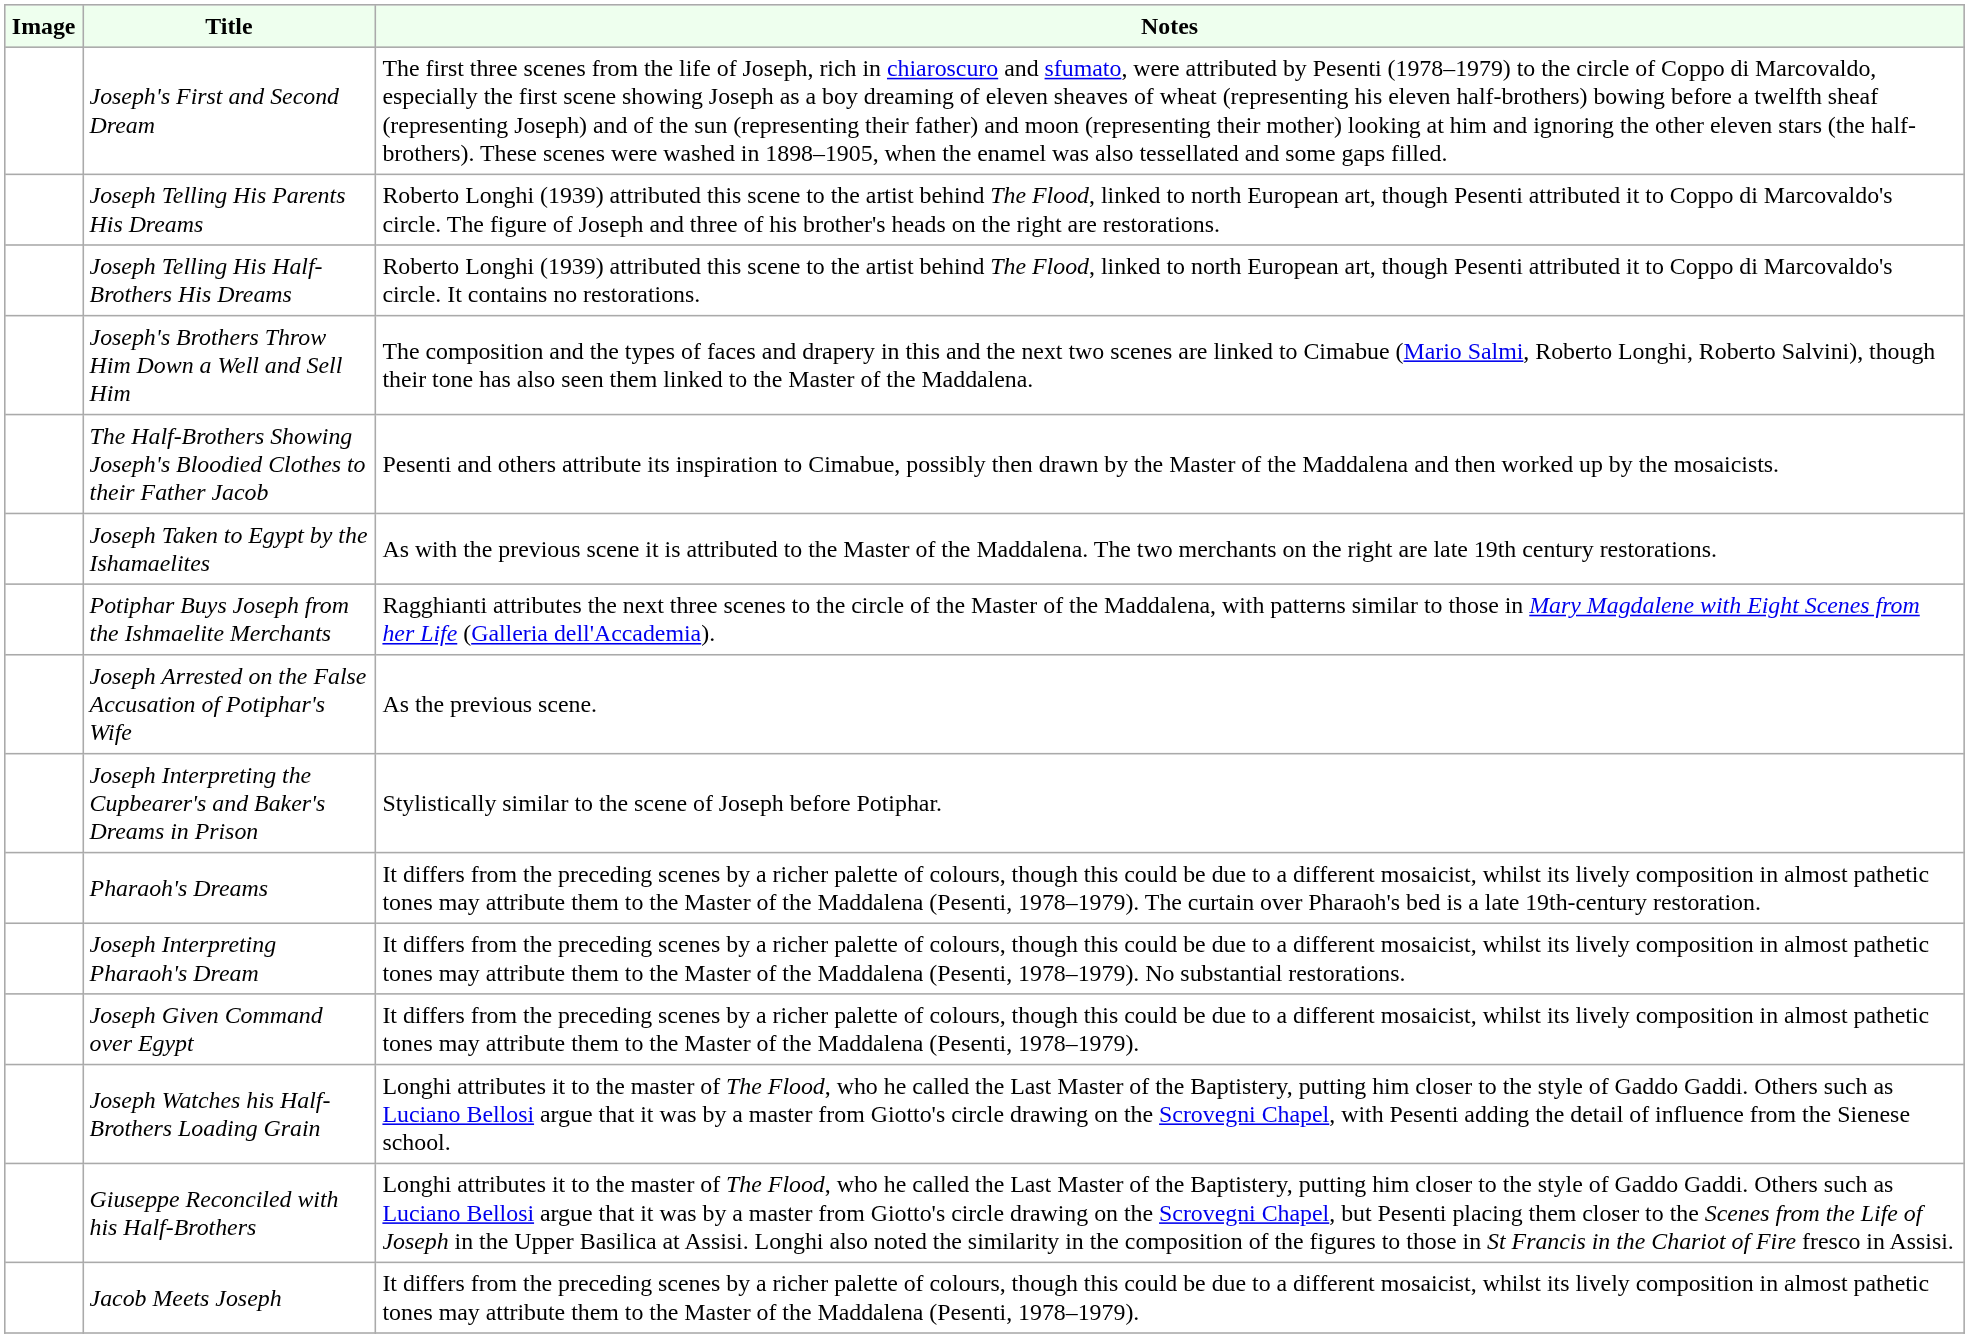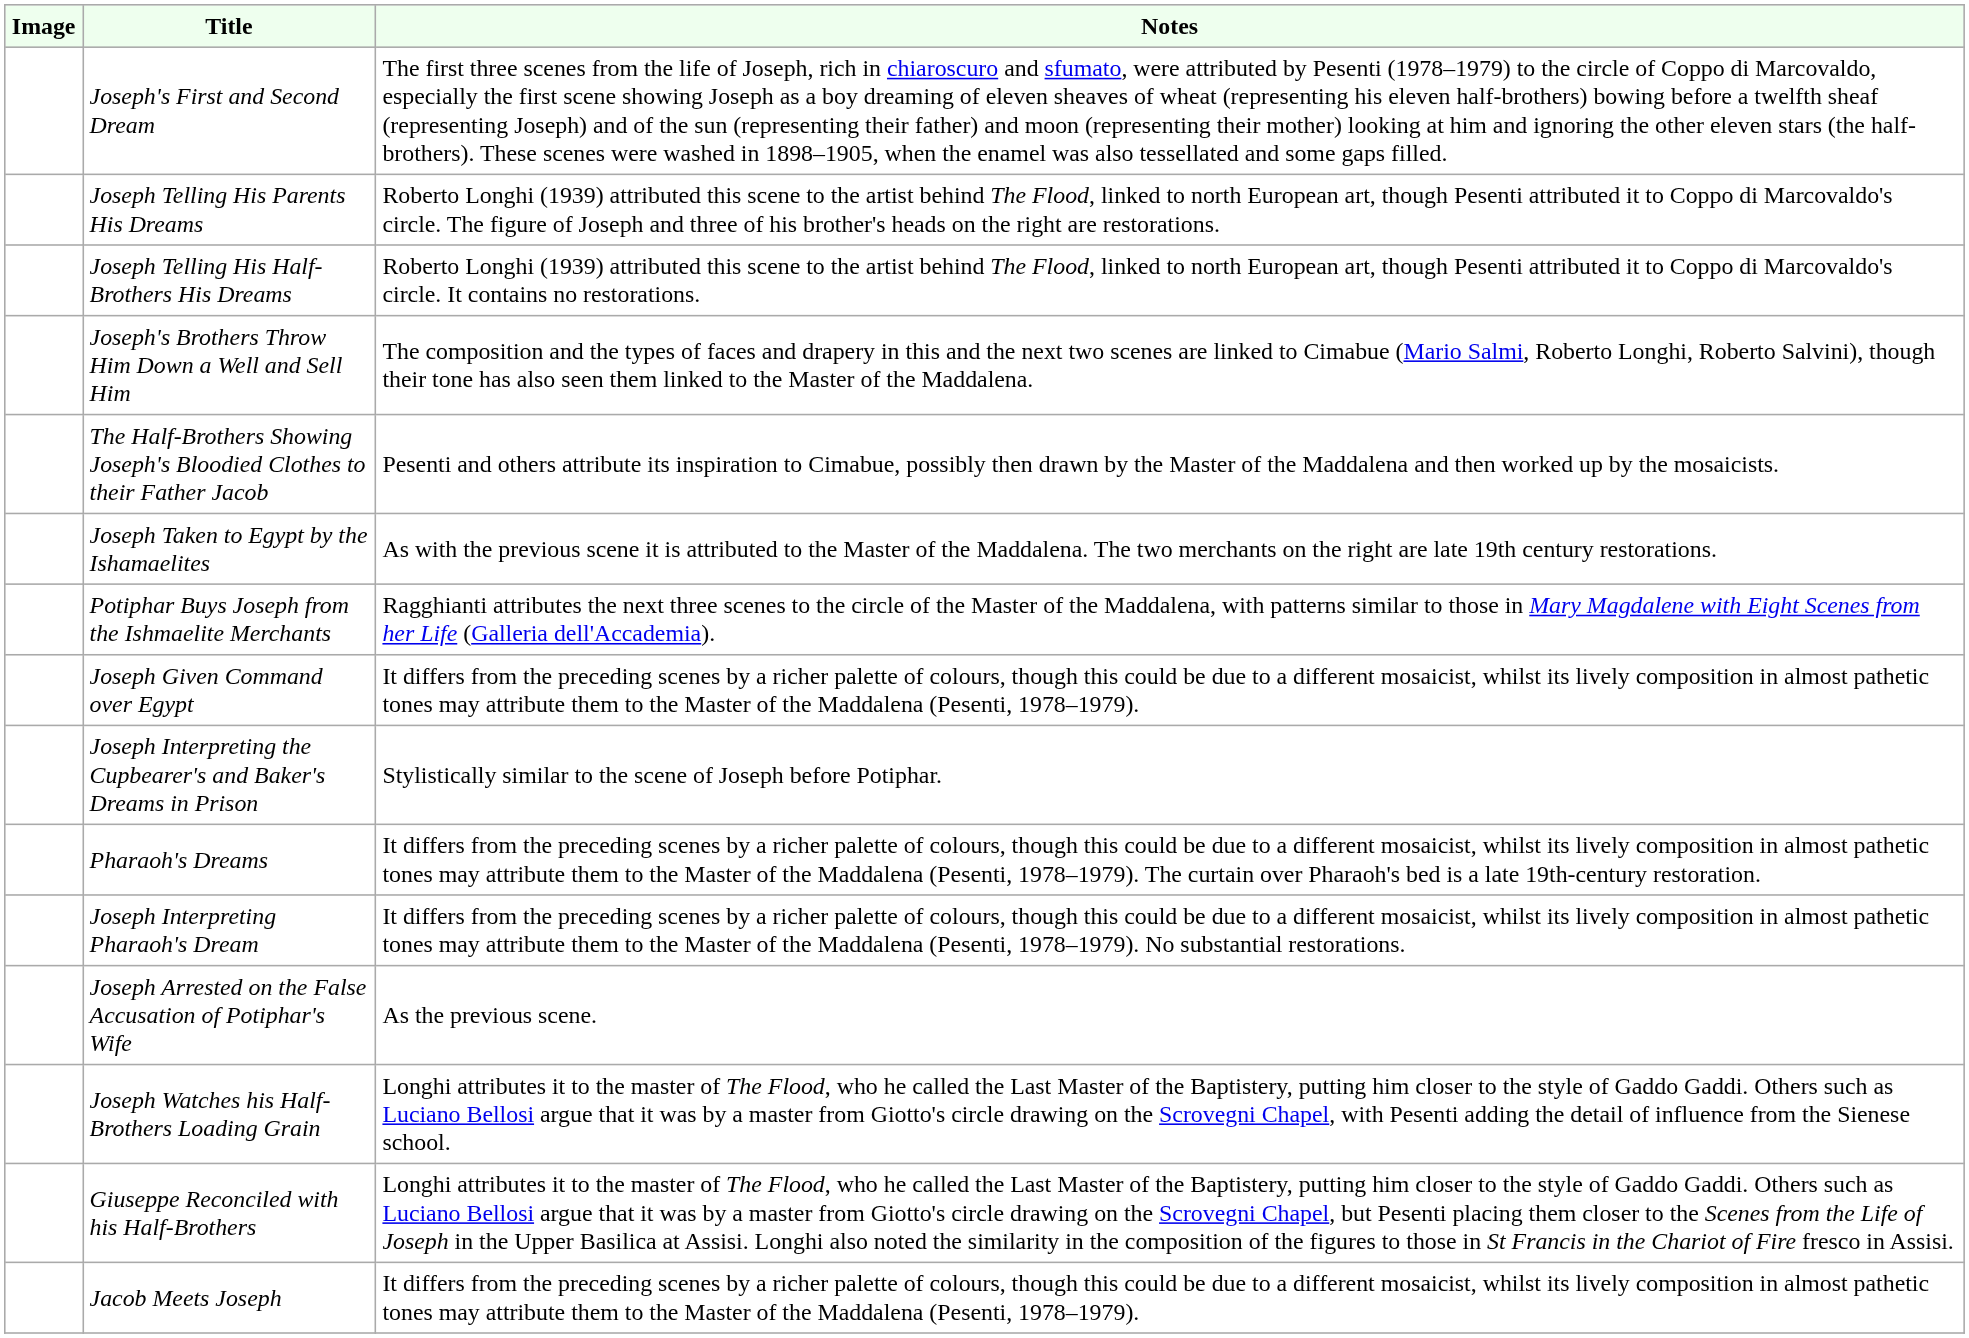rows swapped: Joseph Arrested on the False Accusation of Potiphar's Wife <-> Joseph Given Command over Egypt
